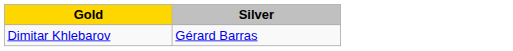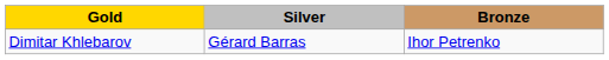+ column: Bronze | Ihor Petrenko
